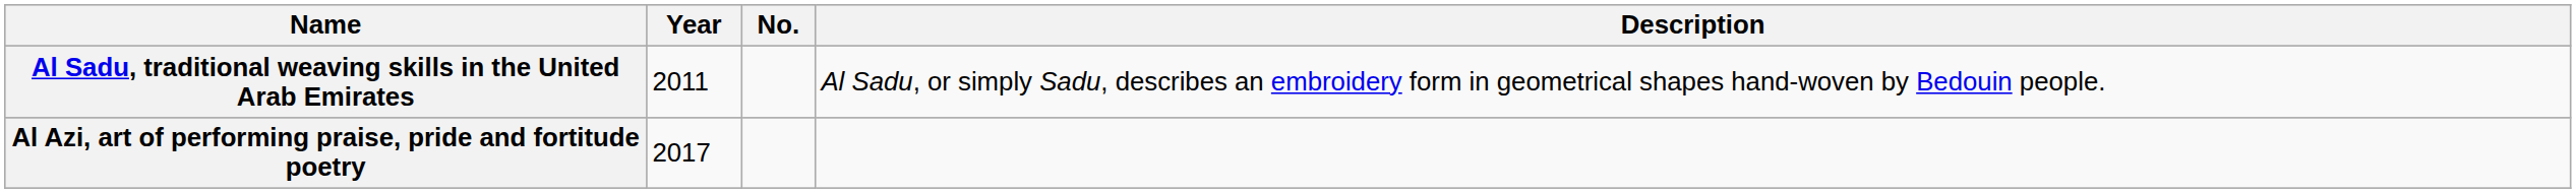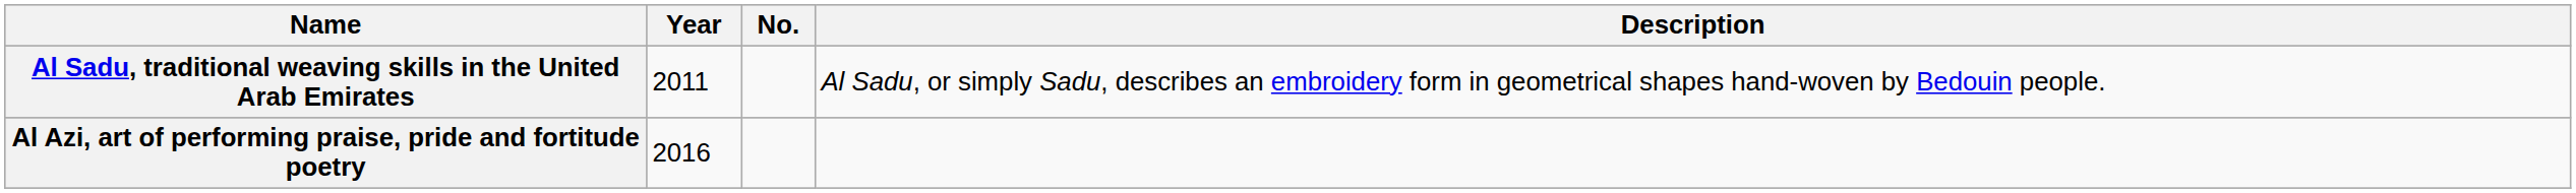Al Azi, art of performing praise, pride and fortitude poetry | Year: 2017 -> 2016
